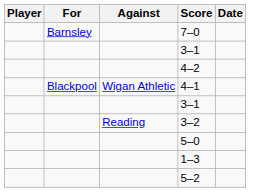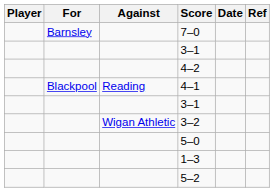+ column: Ref
4–1 | Against: Wigan Athletic -> Reading
3–2 | Against: Reading -> Wigan Athletic
